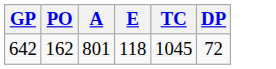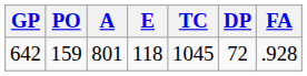+ column: FA | .928
642 | PO: 162 -> 159
